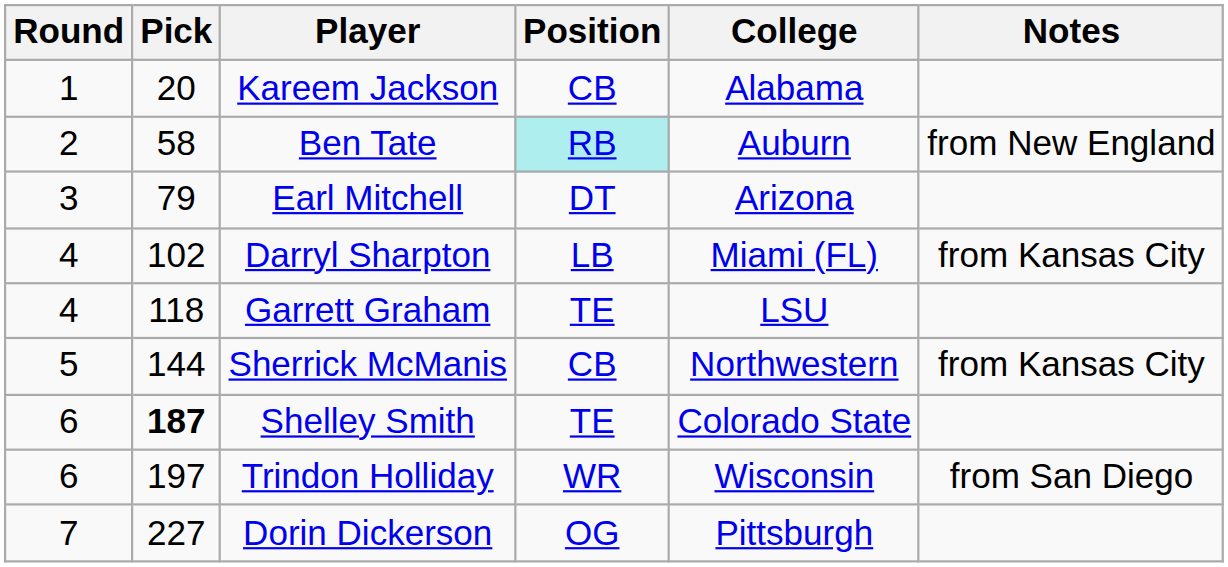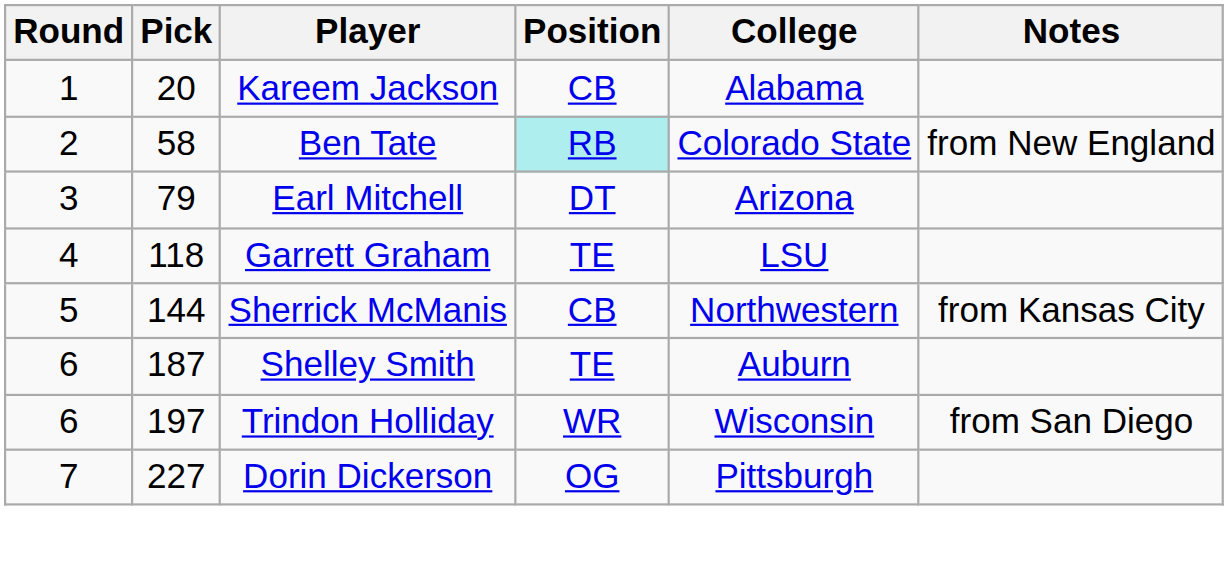Ben Tate | College: Auburn -> Colorado State
- row: 4 | 102 | Darryl Sharpton | LB | Miami (FL) | from Kansas City
Shelley Smith | Pick: bold -> normal
Shelley Smith | College: Colorado State -> Auburn
